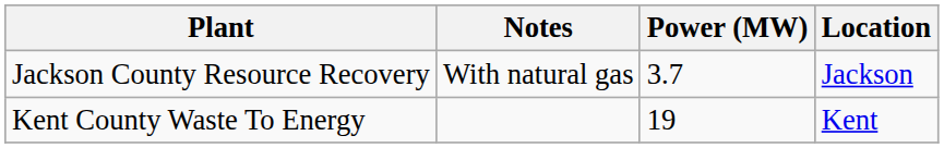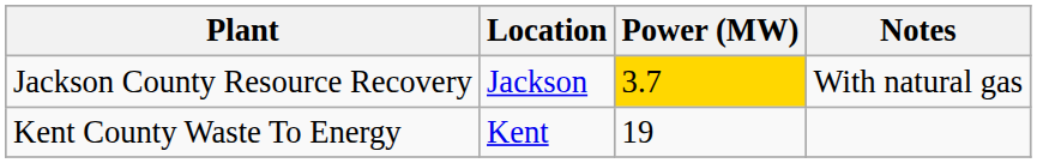columns swapped: Location <-> Notes
Jackson County Resource Recovery | Power (MW): no background -> gold background
